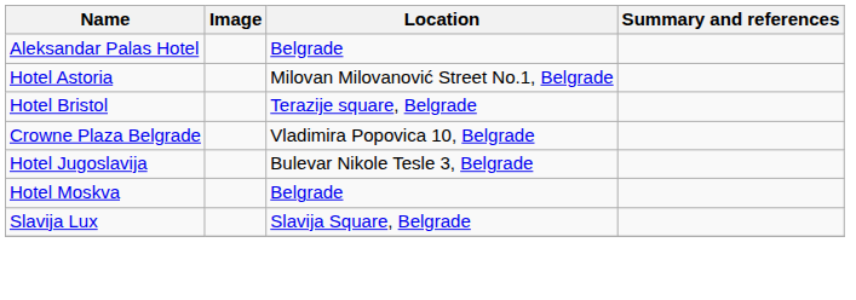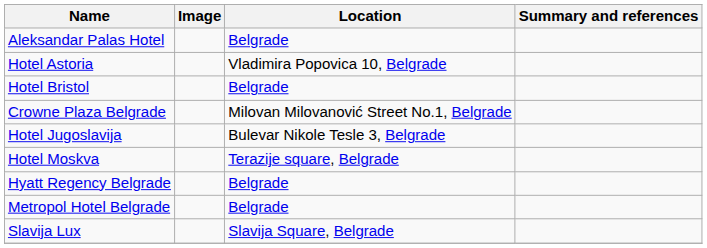Hotel Astoria | Location: Milovan Milovanović Street No.1, Belgrade -> Vladimira Popovica 10, Belgrade
Hotel Bristol | Location: Terazije square, Belgrade -> Belgrade
Crowne Plaza Belgrade | Location: Vladimira Popovica 10, Belgrade -> Milovan Milovanović Street No.1, Belgrade
Hotel Moskva | Location: Belgrade -> Terazije square, Belgrade
+ row: Hyatt Regency Belgrade | Belgrade
+ row: Metropol Hotel Belgrade | Belgrade
